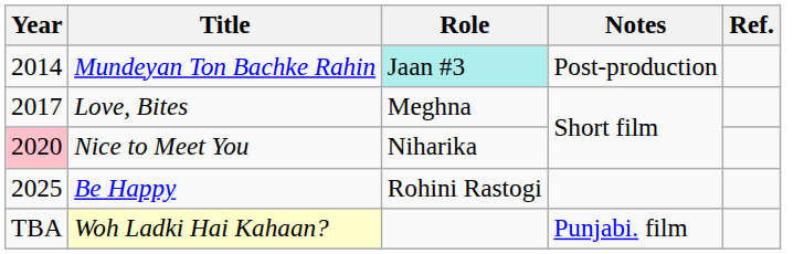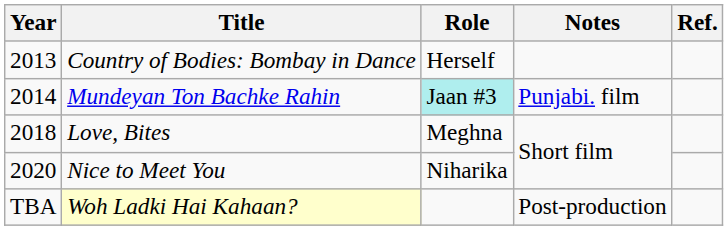+ row: 2013 | Country of Bodies: Bombay in Dance | Herself
Mundeyan Ton Bachke Rahin | Notes: Post-production -> Punjabi. film
Love, Bites | Year: 2017 -> 2018
Nice to Meet You | Year: pink background -> no background
- row: 2025 | Be Happy | Rohini Rastogi
Woh Ladki Hai Kahaan? | Notes: Punjabi. film -> Post-production
